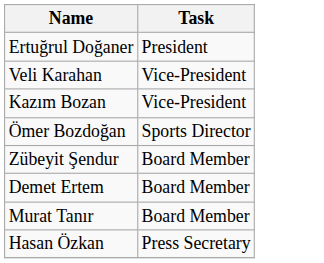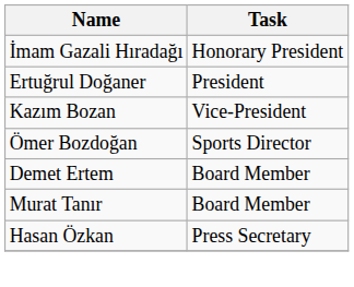+ row: İmam Gazali Hıradağı | Honorary President
- row: Veli Karahan | Vice-President
- row: Zübeyit Şendur | Board Member
